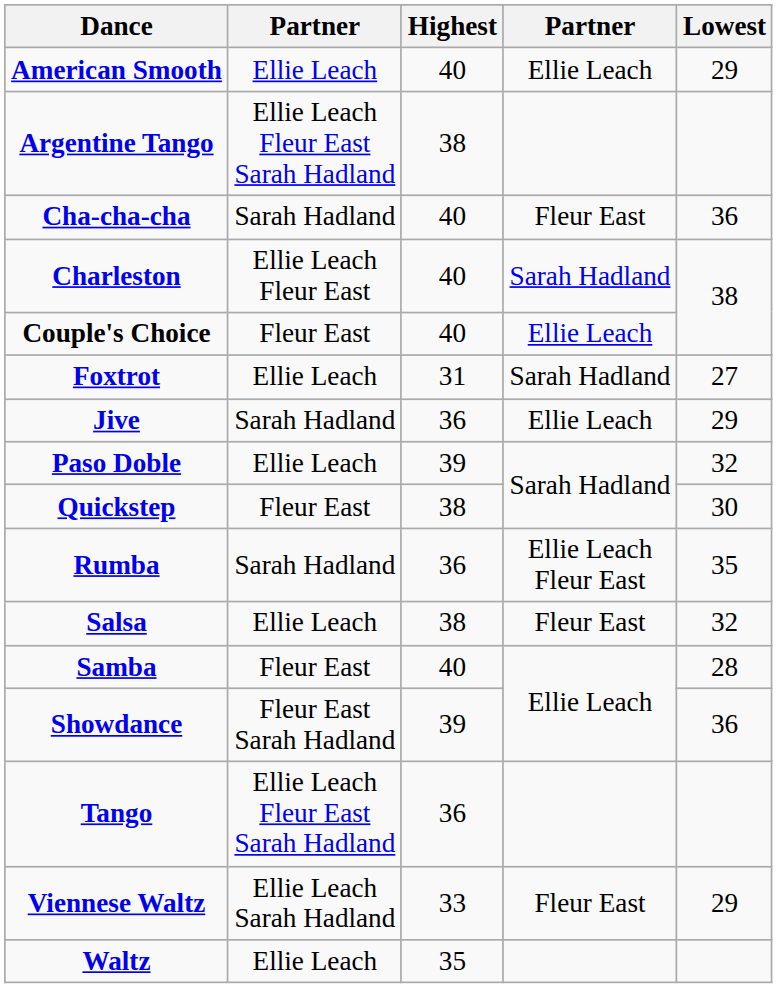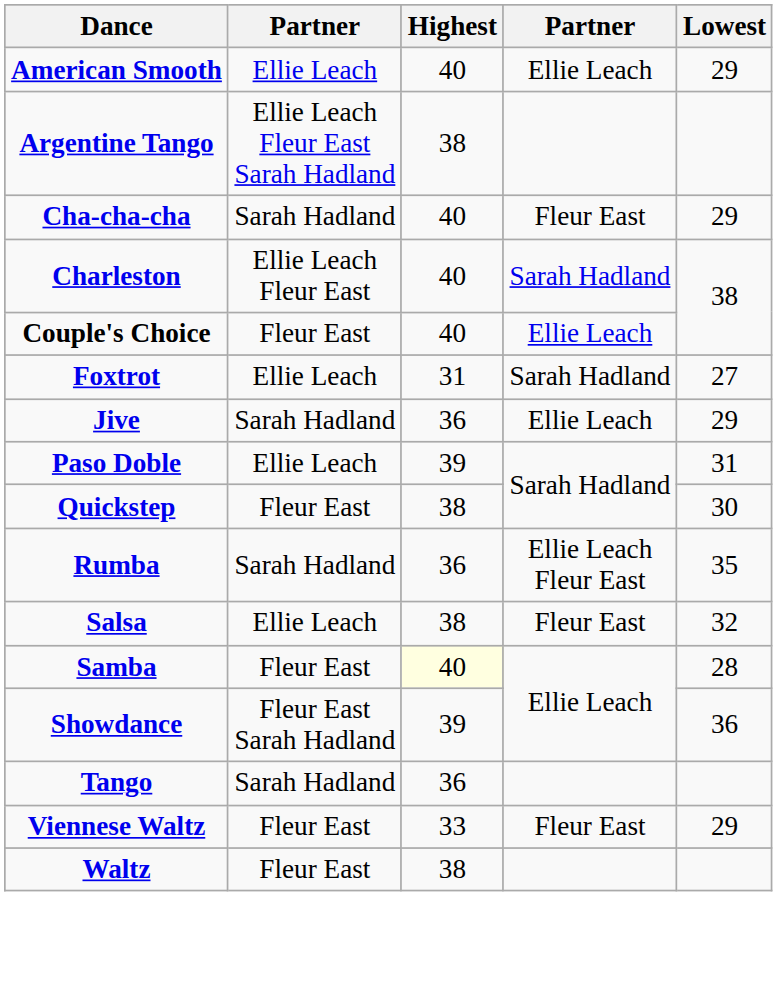Cha-cha-cha | Lowest: 36 -> 29
Paso Doble | Lowest: 32 -> 31
Samba | Highest: no background -> lightyellow background
Tango | column 2: Ellie Leach Fleur East Sarah Hadland -> Sarah Hadland
Viennese Waltz | column 2: Ellie Leach Sarah Hadland -> Fleur East
Waltz | column 2: Ellie Leach -> Fleur East
Waltz | Highest: 35 -> 38
